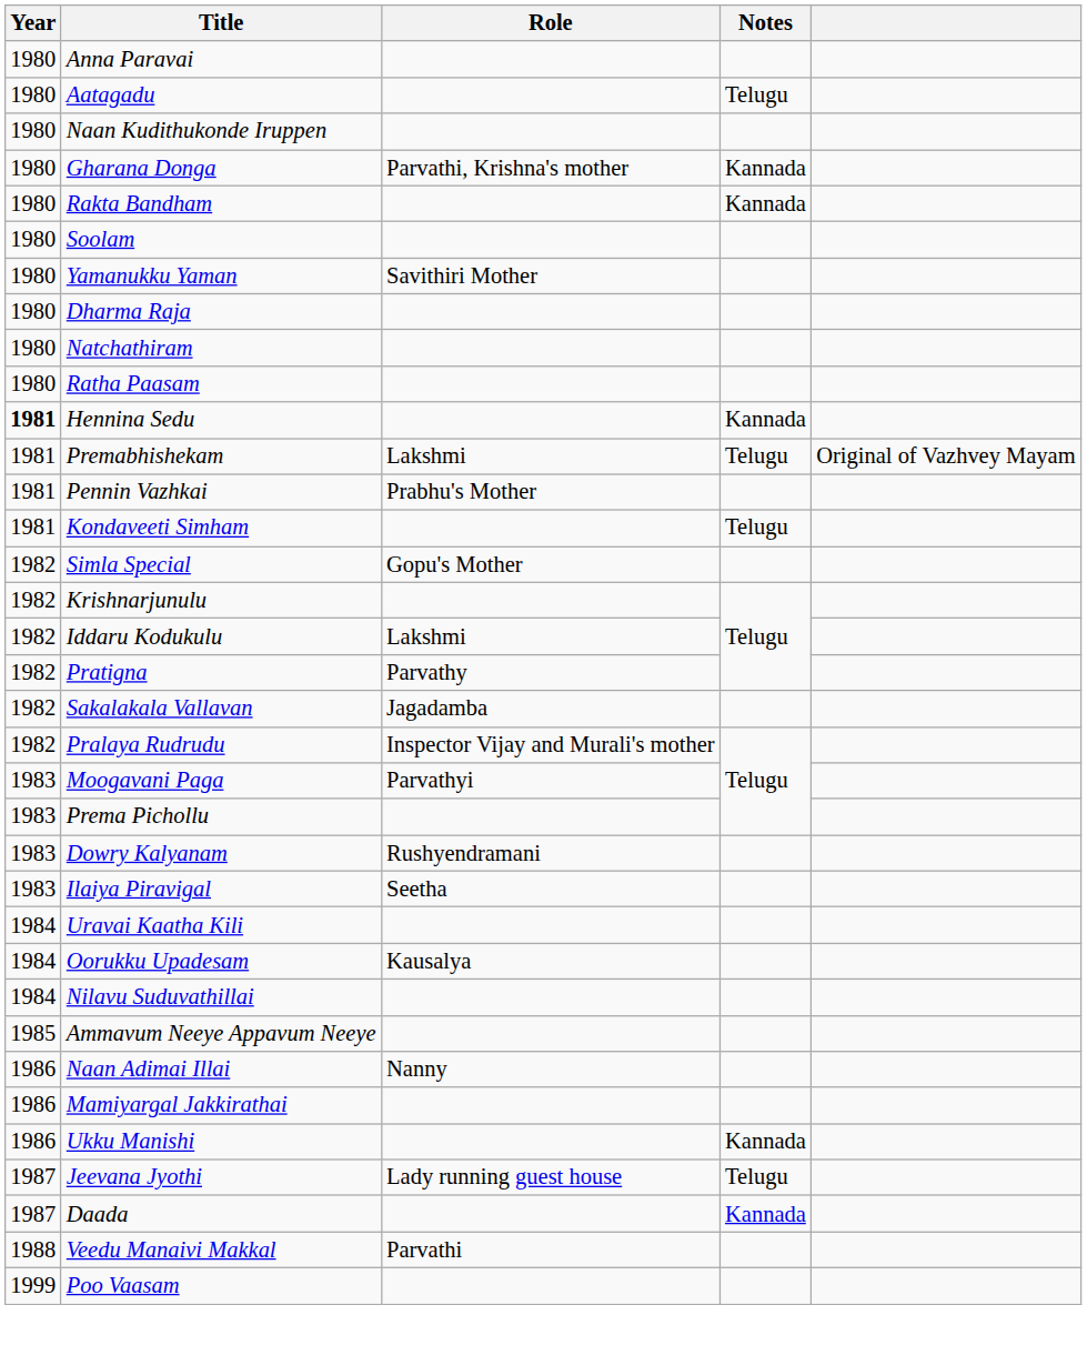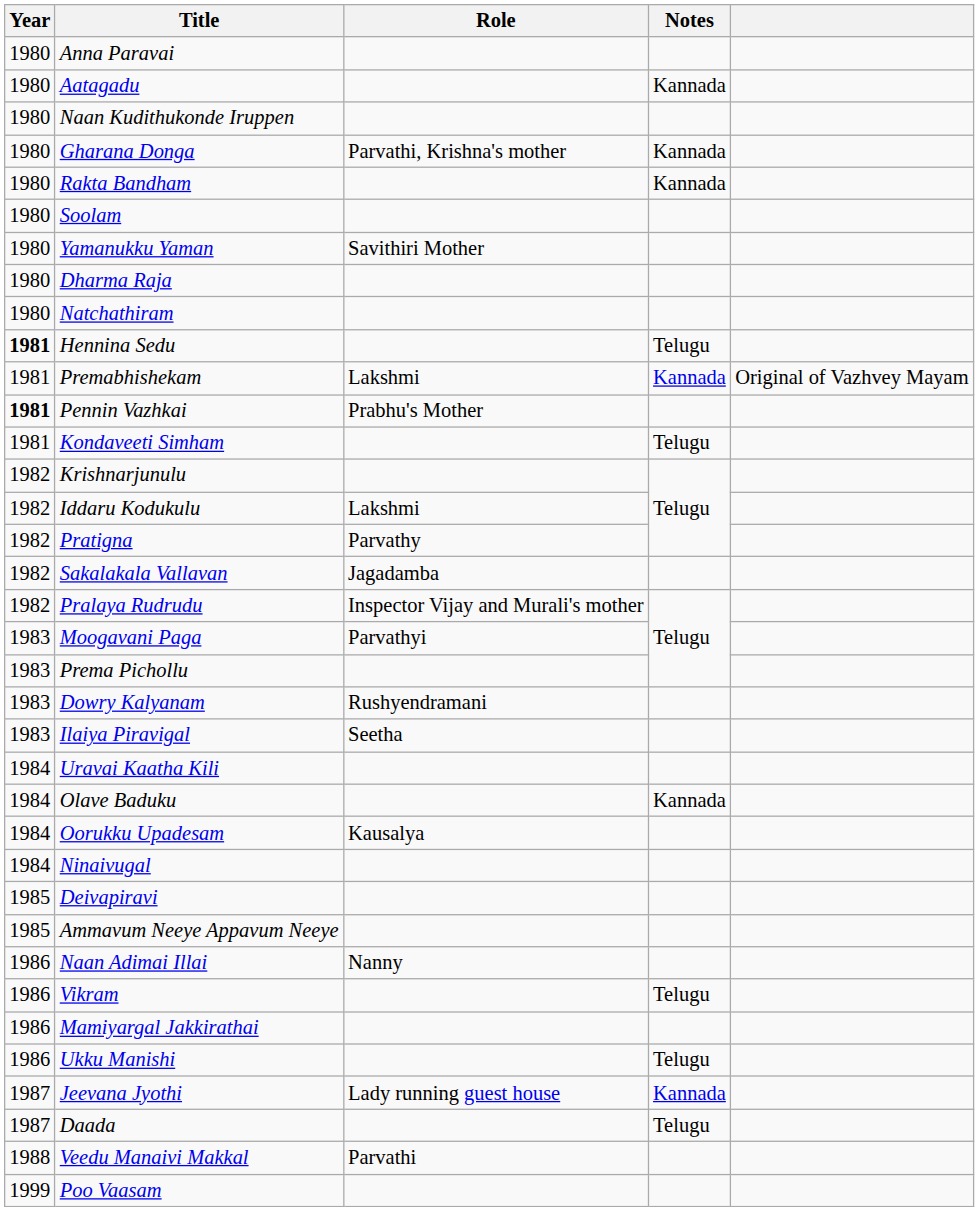Aatagadu | Notes: Telugu -> Kannada
- row: 1980 | Ratha Paasam
Hennina Sedu | Notes: Kannada -> Telugu
Premabhishekam | Notes: Telugu -> Kannada
Pennin Vazhkai | Year: normal -> bold
- row: 1982 | Simla Special | Gopu's Mother
+ row: 1984 | Olave Baduku | Kannada
- row: 1984 | Nilavu Suduvathillai
+ row: 1984 | Ninaivugal
+ row: 1985 | Deivapiravi
+ row: 1986 | Vikram | Telugu
Ukku Manishi | Notes: Kannada -> Telugu
Jeevana Jyothi | Notes: Telugu -> Kannada
Daada | Notes: Kannada -> Telugu
